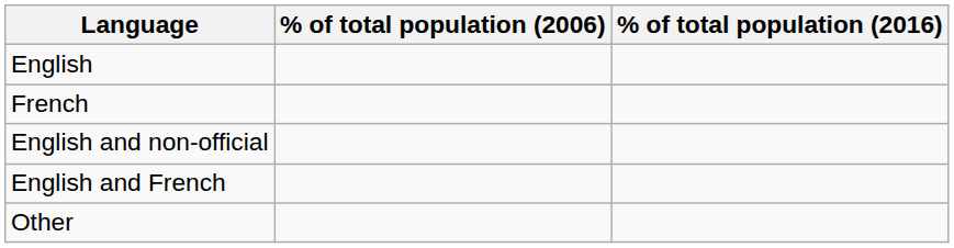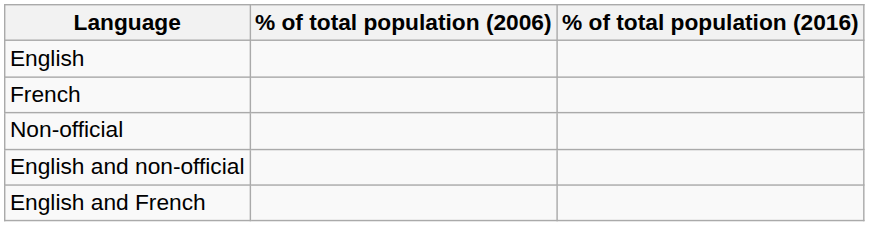+ row: Non-official
- row: Other
